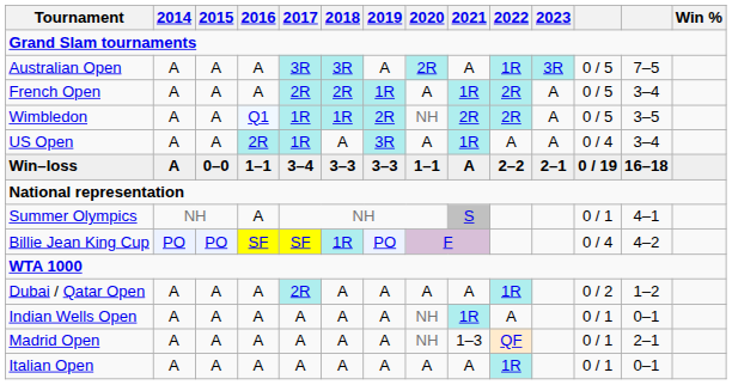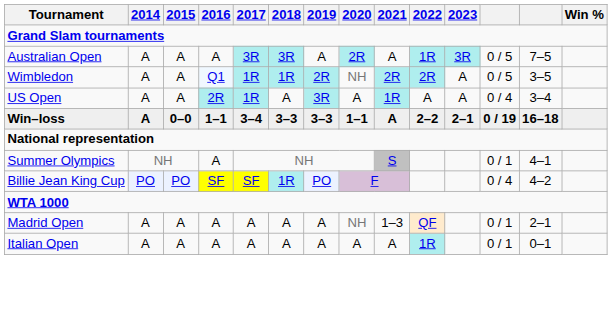- row: French Open | A | A | A | 2R | 2R | 1R | A | 1R | 2R | A | 0 / 5 | 3–4
- row: Dubai / Qatar Open | A | A | A | 2R | A | A | A | A | 1R | 0 / 2 | 1–2
- row: Indian Wells Open | A | A | A | A | A | A | NH | 1R | A | 0 / 1 | 0–1
